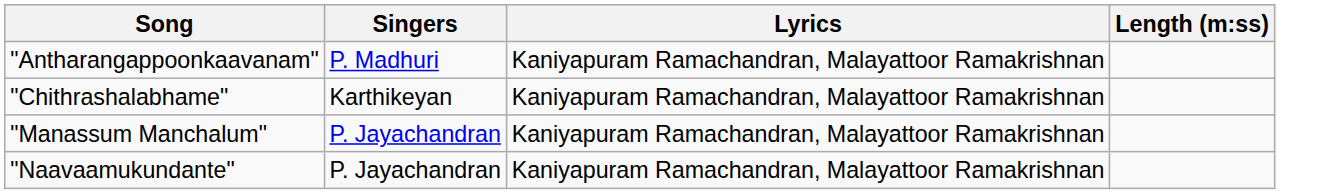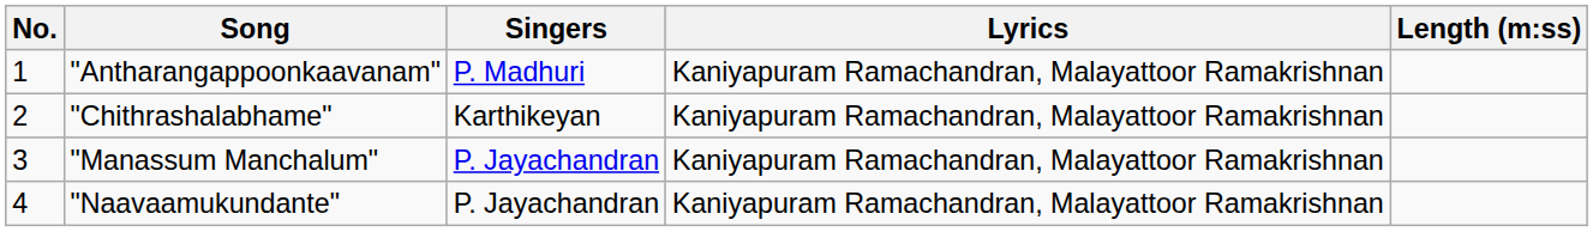+ column: No. | 1 | 2 | 3 | 4
